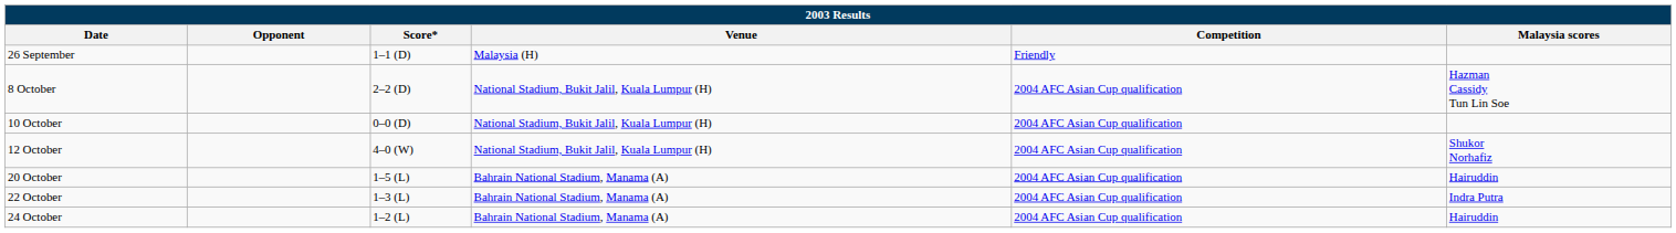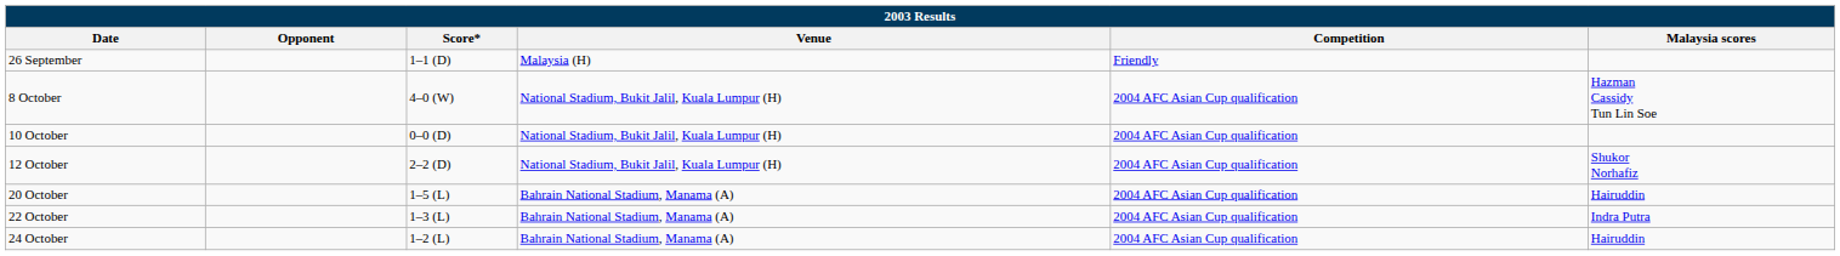8 October | Score*: 2–2 (D) -> 4–0 (W)
12 October | Score*: 4–0 (W) -> 2–2 (D)
